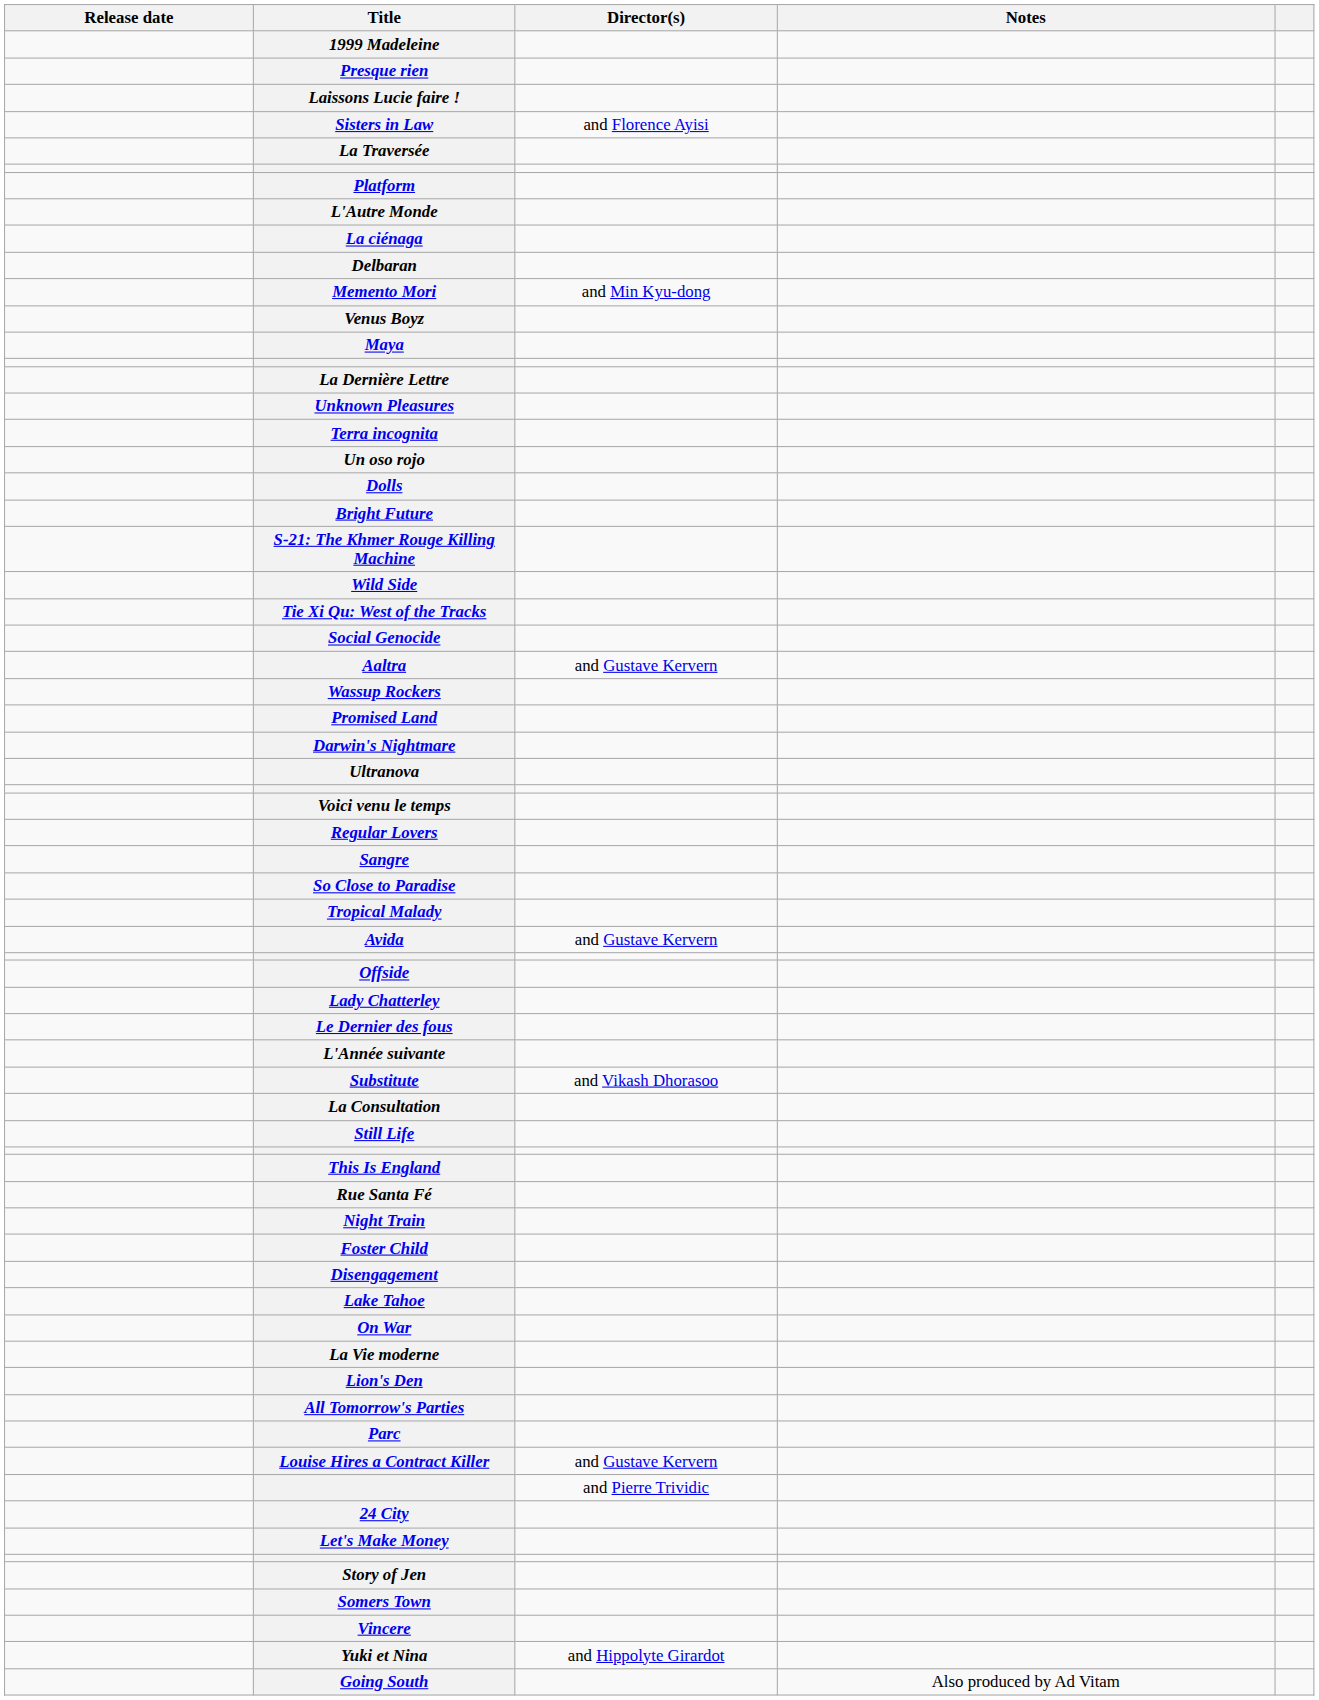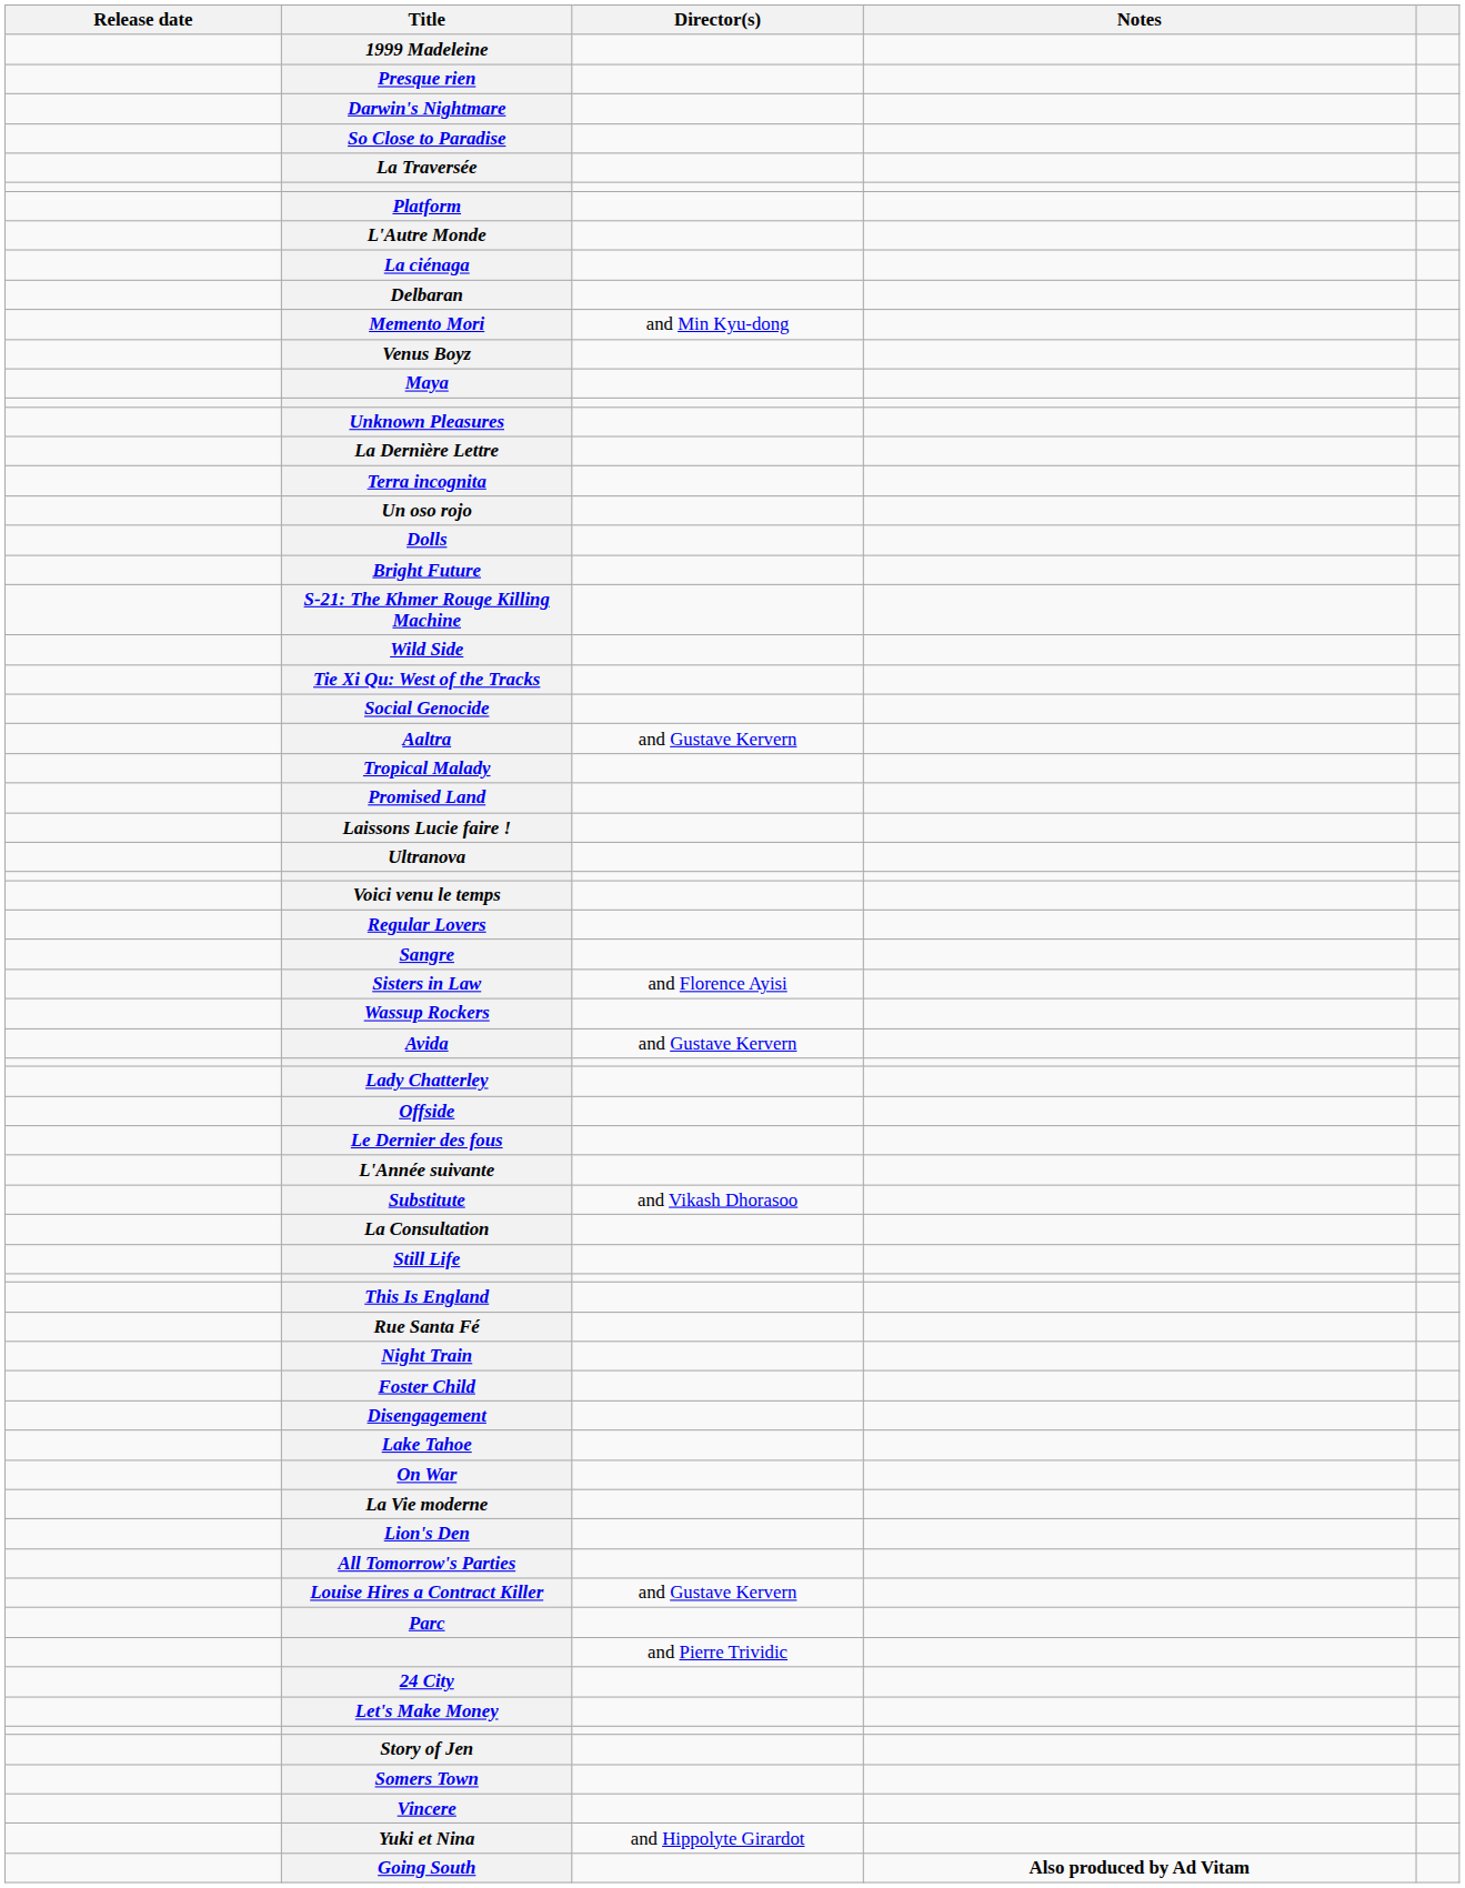rows swapped: Laissons Lucie faire ! <-> Darwin's Nightmare
rows swapped: So Close to Paradise <-> Sisters in Law
rows swapped: La Dernière Lettre <-> Unknown Pleasures
rows swapped: Tropical Malady <-> Wassup Rockers
rows swapped: Lady Chatterley <-> Offside
rows swapped: Louise Hires a Contract Killer <-> Parc
Going South | Notes: normal -> bold
